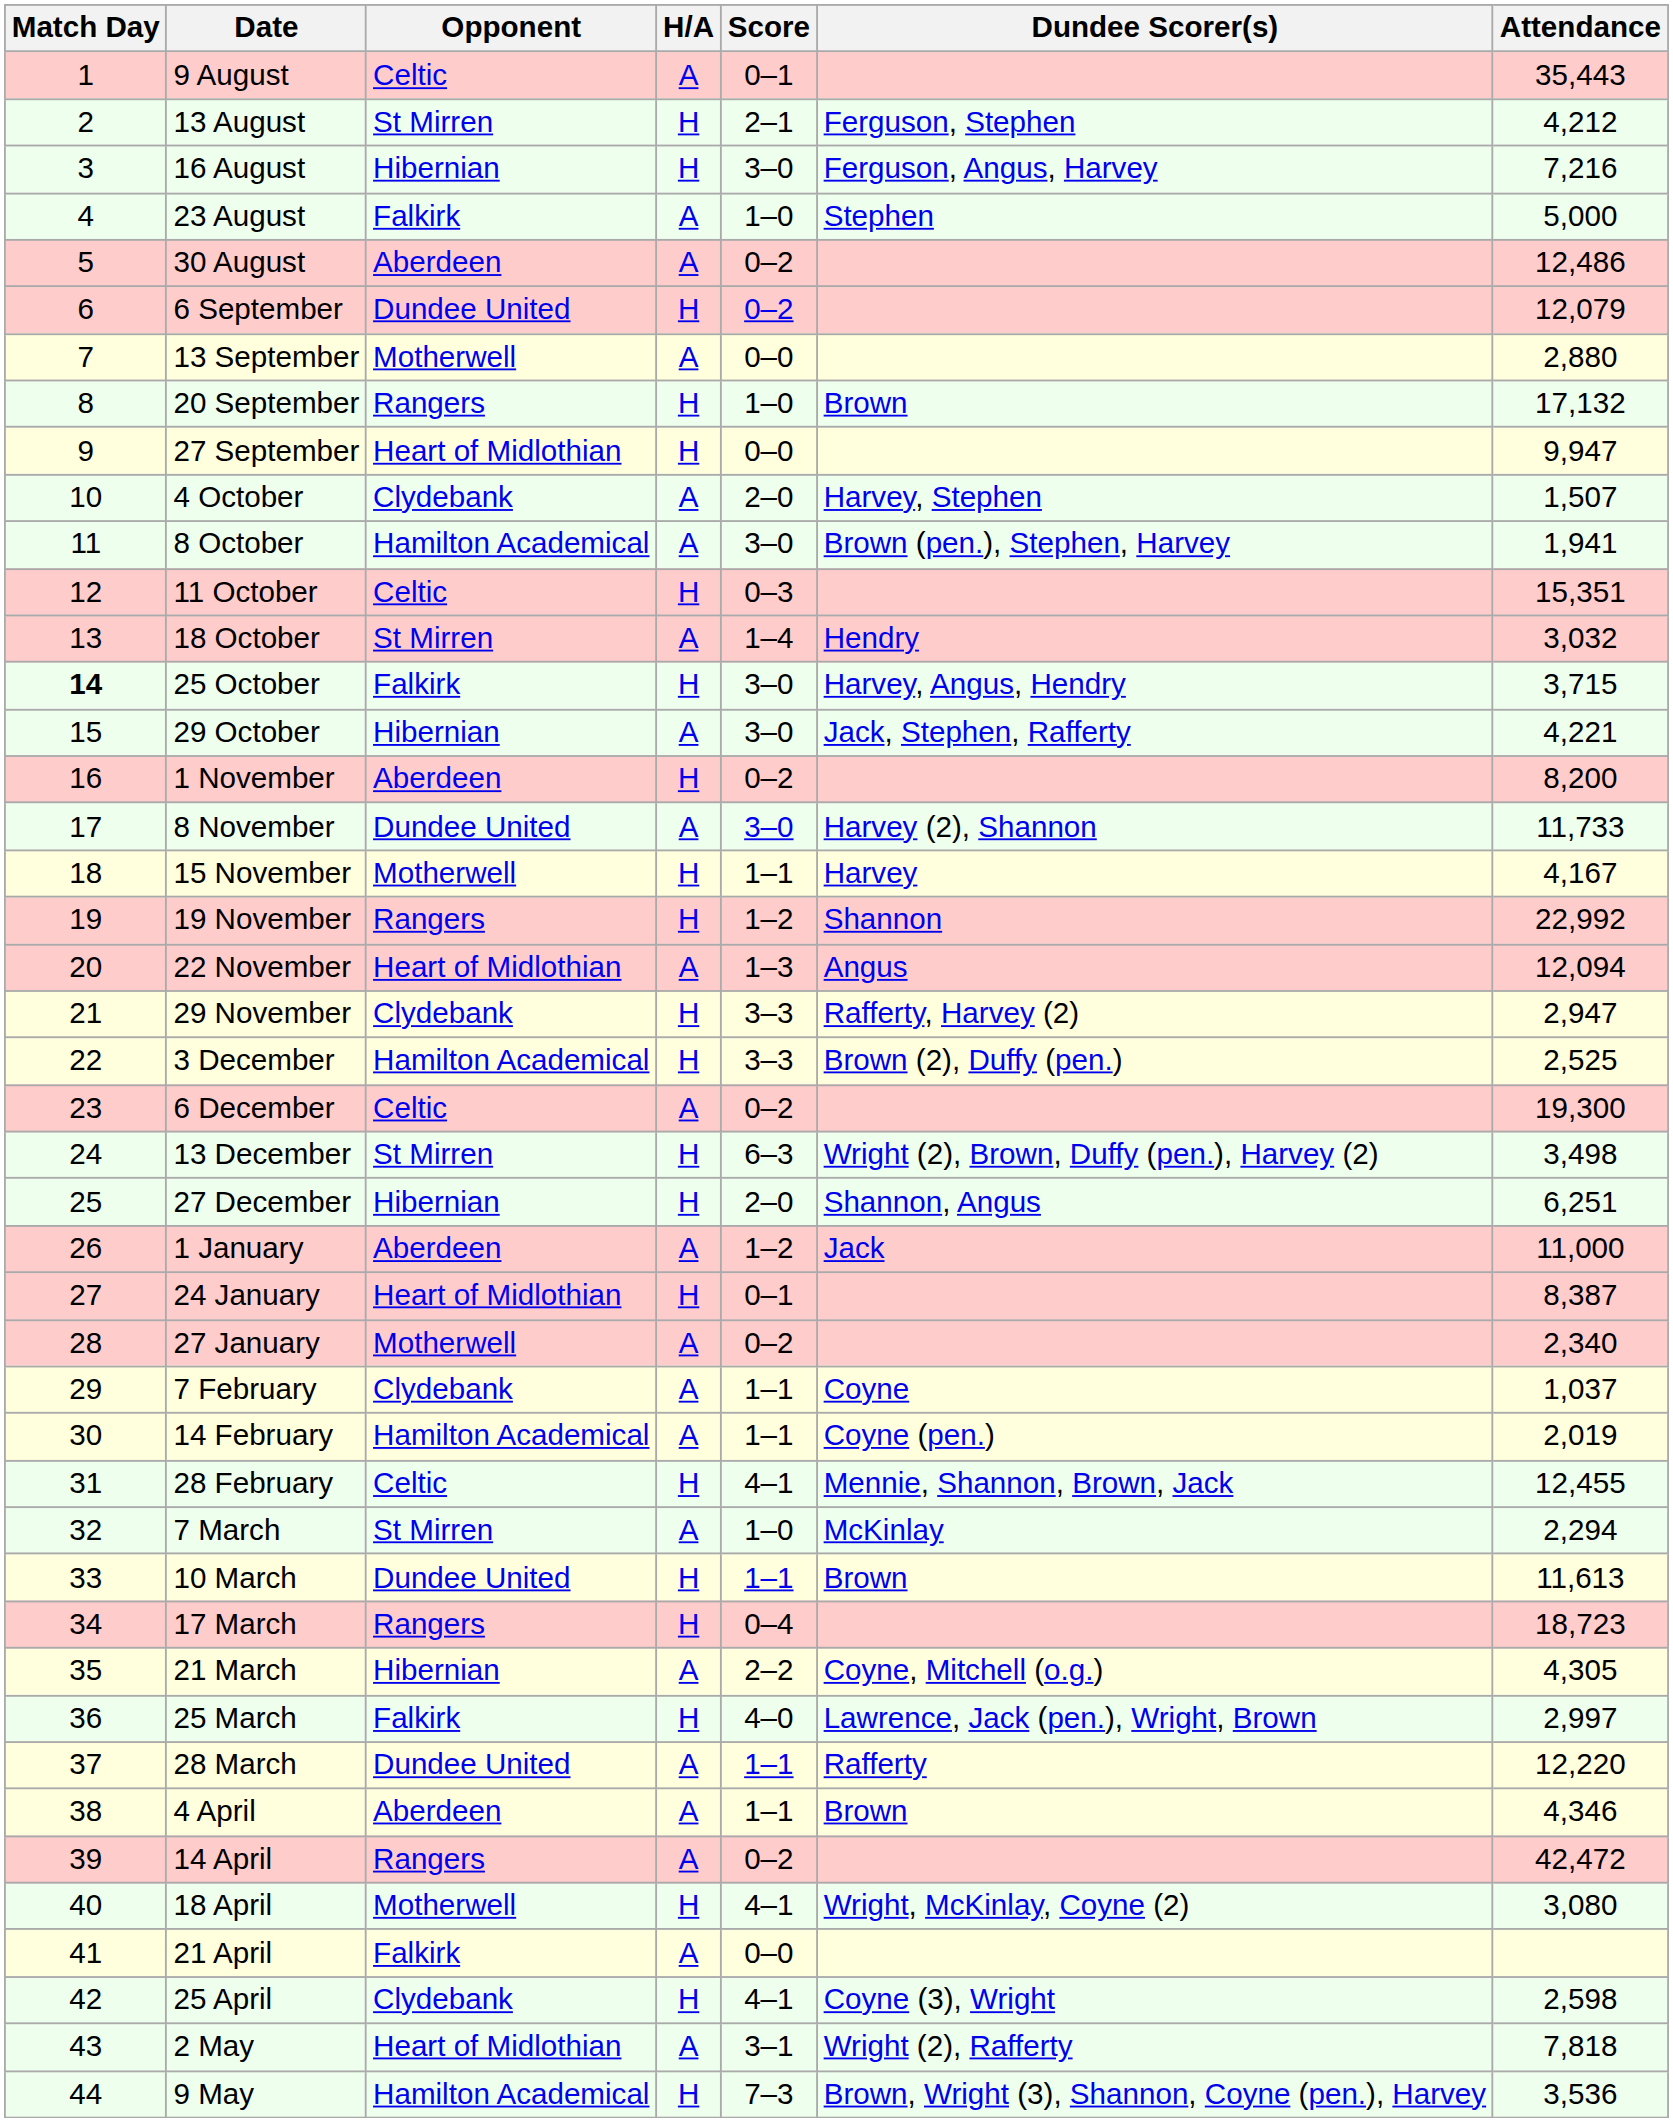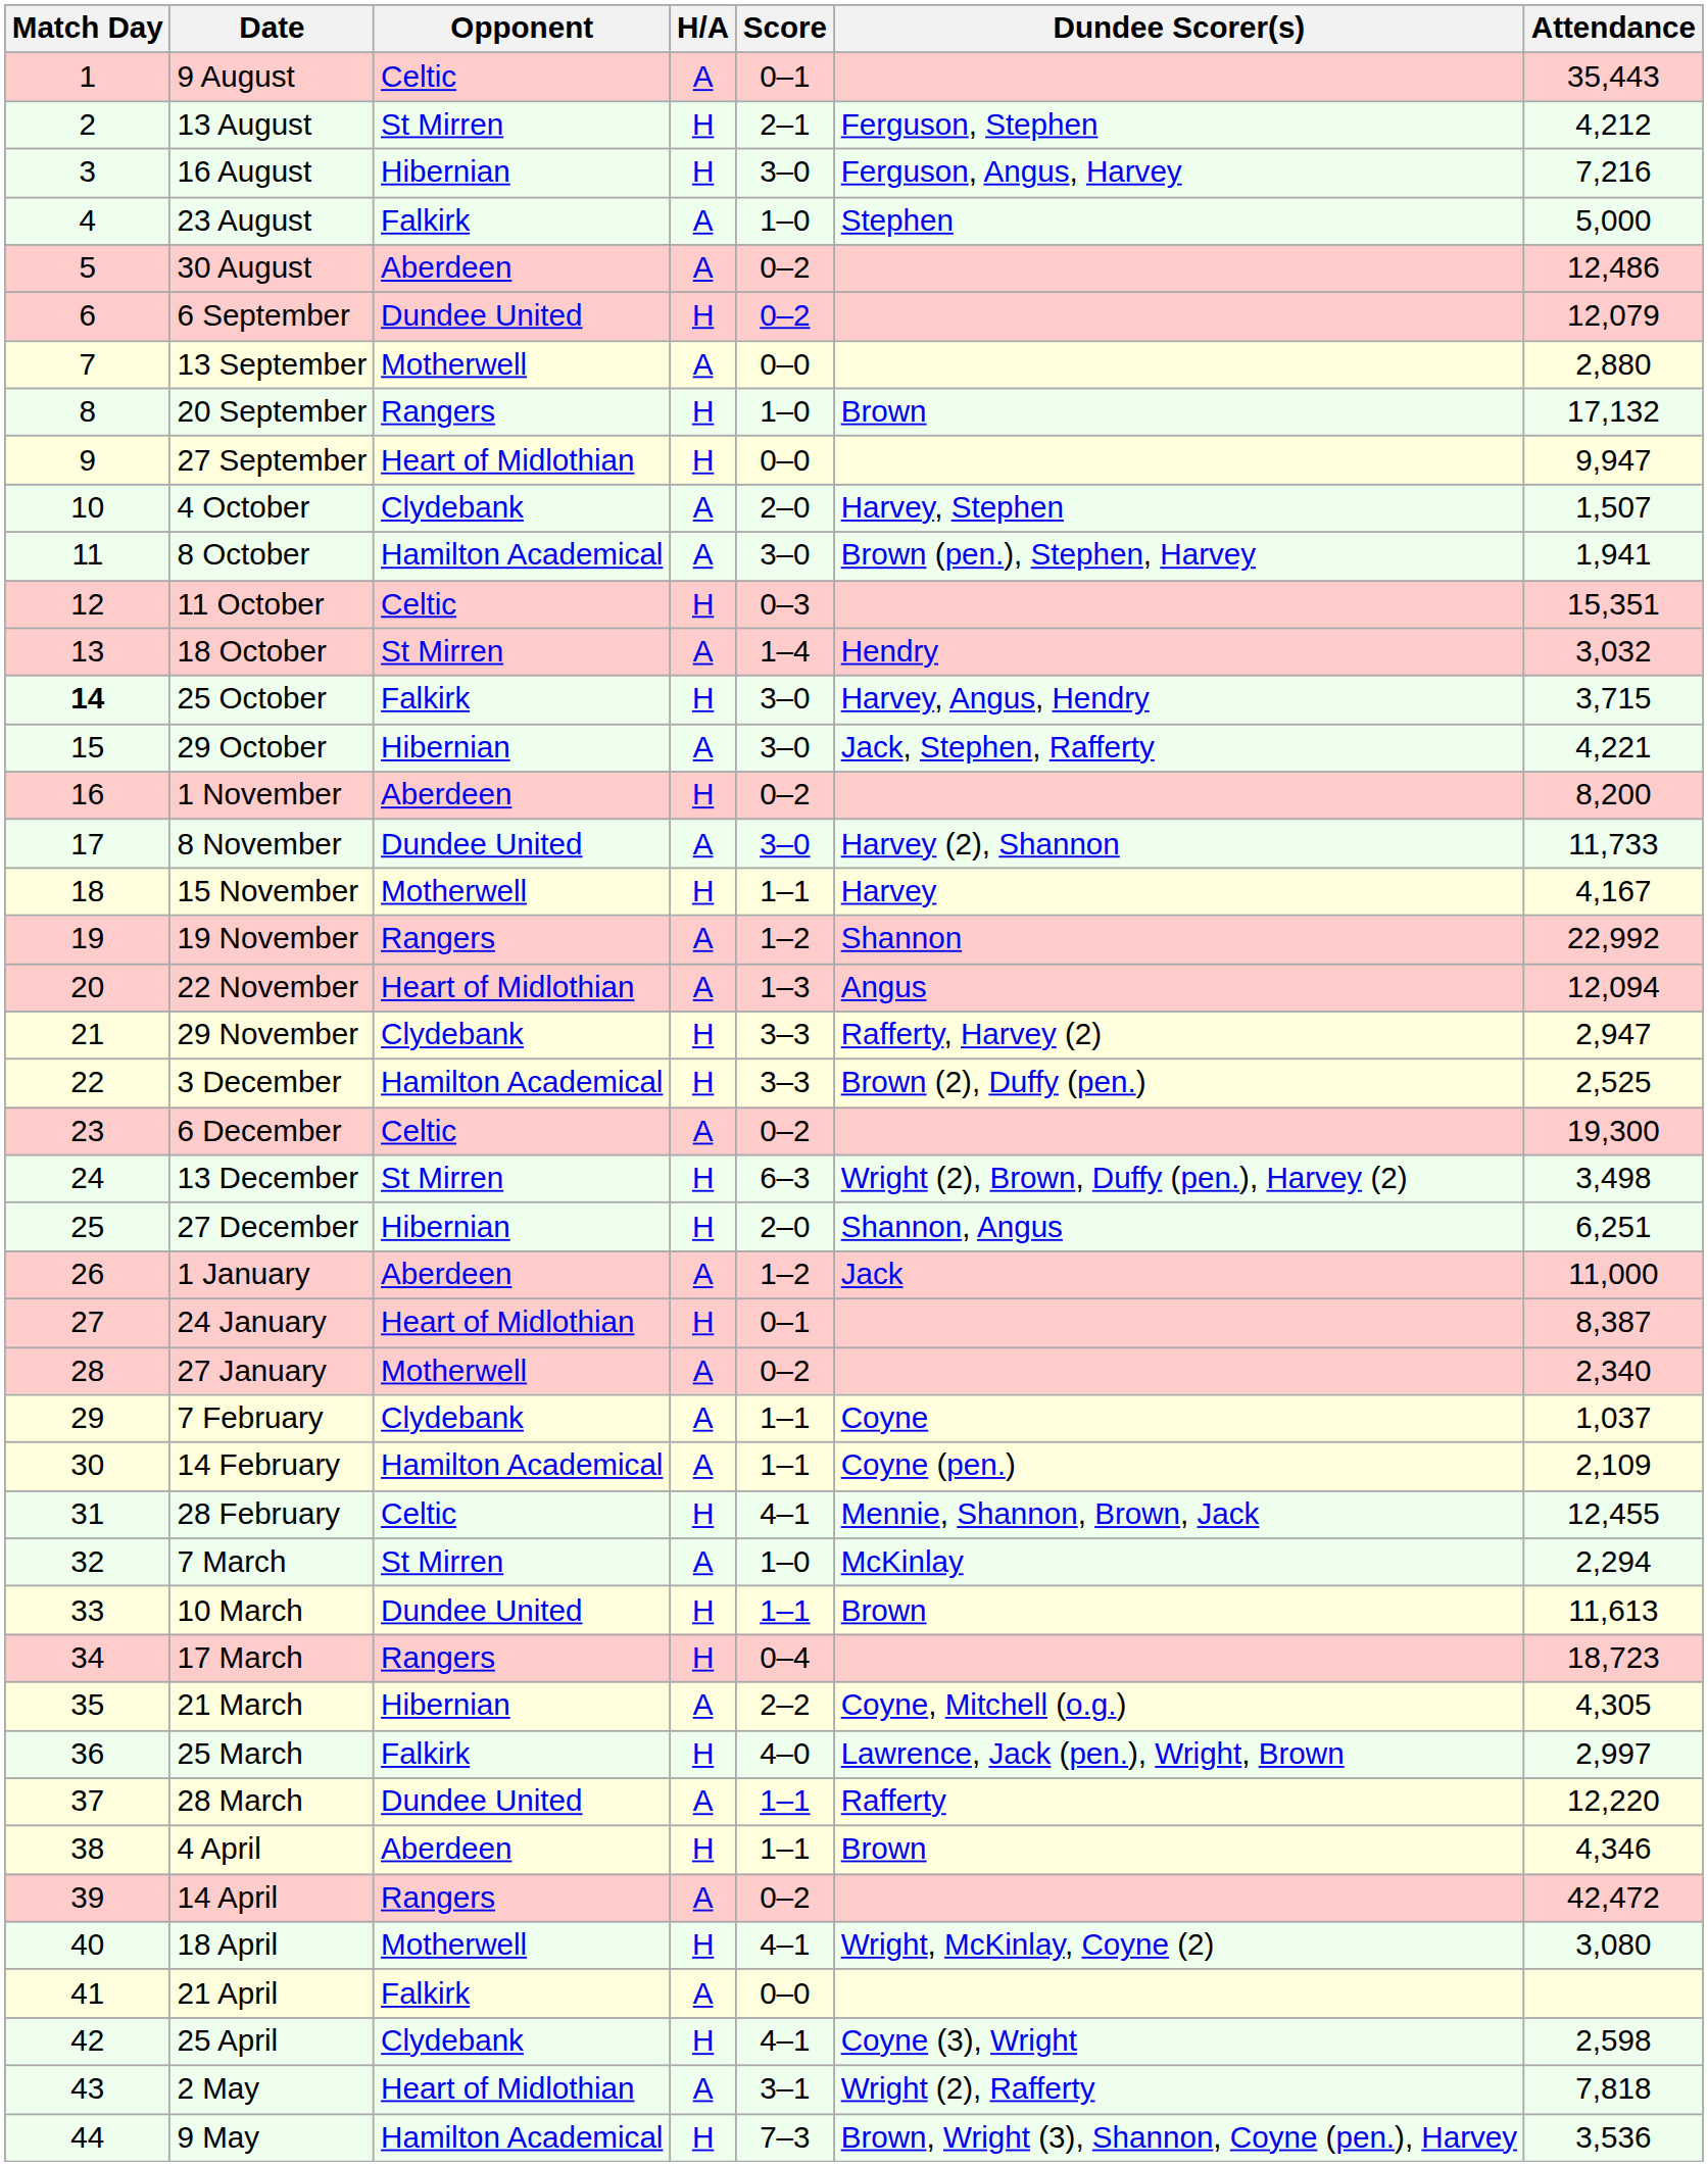19 November | H/A: H -> A
14 February | Attendance: 2,019 -> 2,109
4 April | H/A: A -> H
